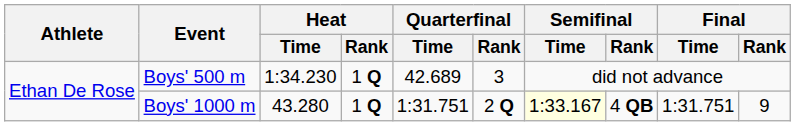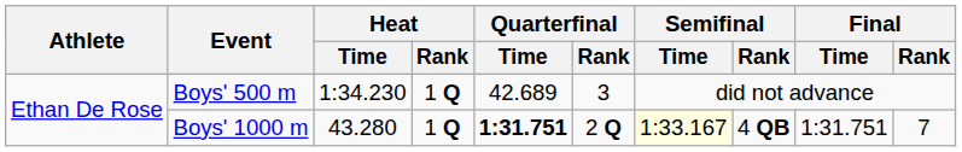Boys' 1000 m | Quarterfinal / Time: normal -> bold
Boys' 1000 m | Final / Rank: 9 -> 7
